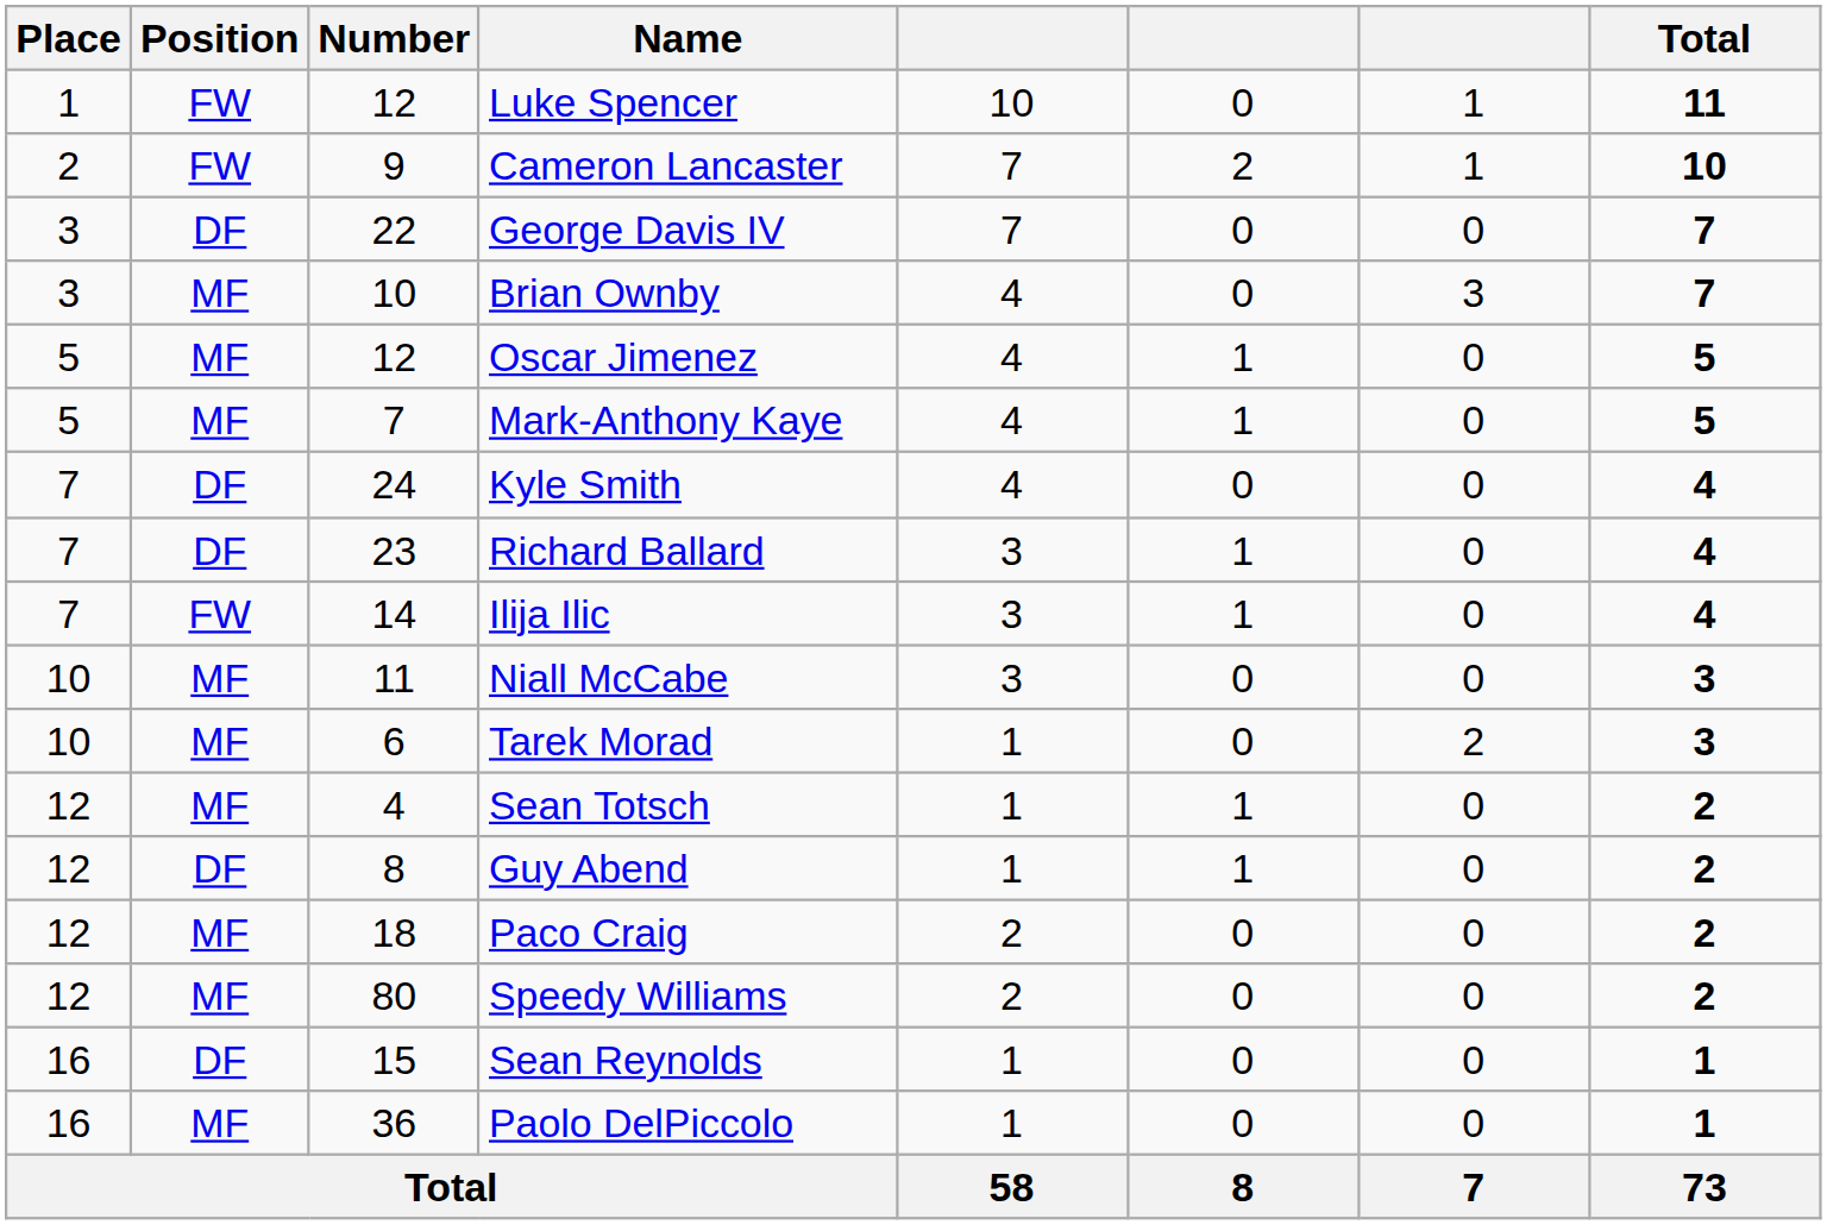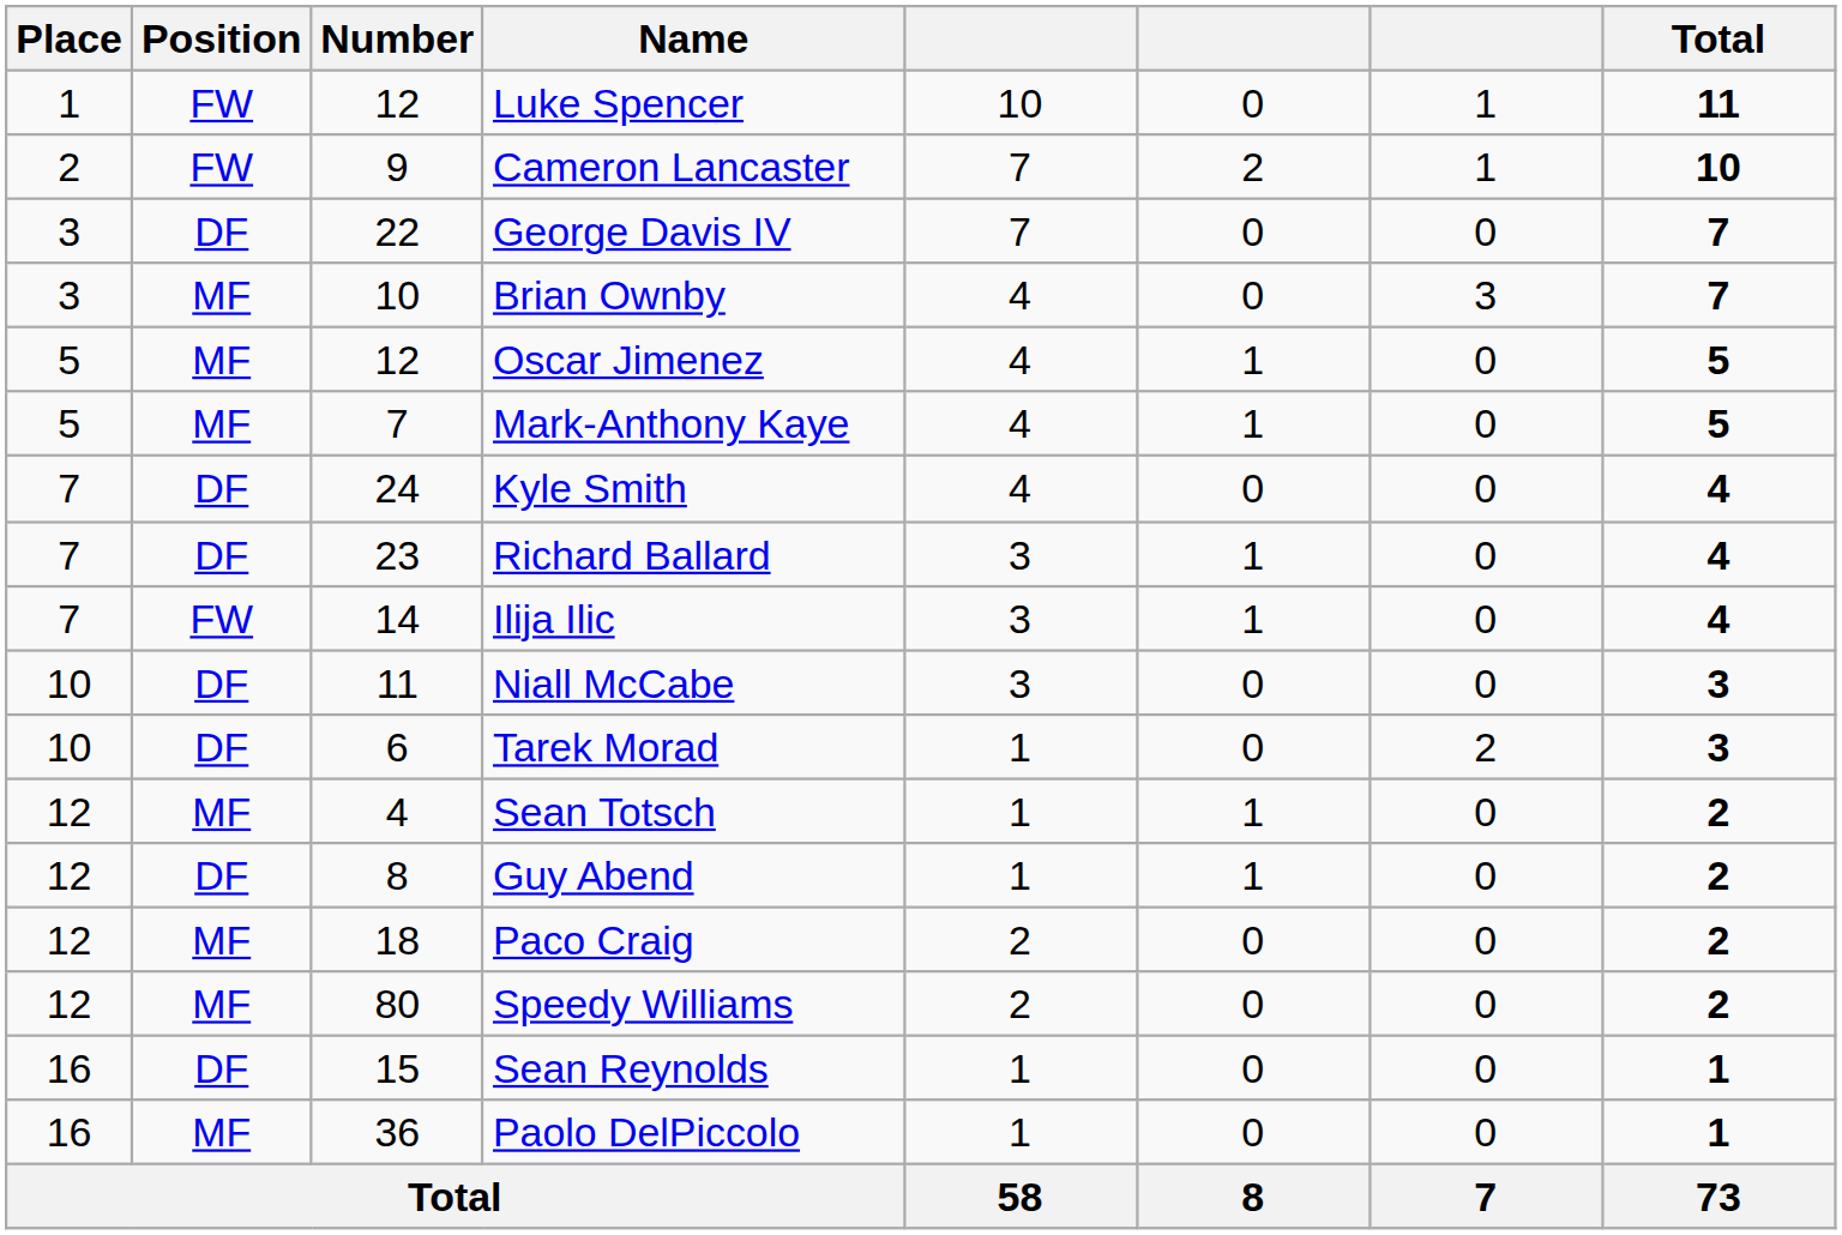Niall McCabe | Position: MF -> DF
Tarek Morad | Position: MF -> DF
